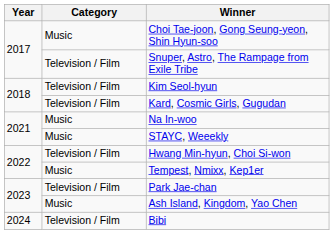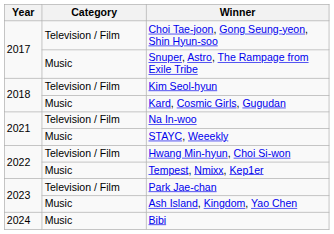Choi Tae-joon, Gong Seung-yeon, Shin Hyun-soo | Category: Music -> Television / Film
Snuper, Astro, The Rampage from Exile Tribe | Category: Television / Film -> Music
Kard, Cosmic Girls, Gugudan | Category: Television / Film -> Music
Na In-woo | Category: Music -> Television / Film
Bibi | Category: Television / Film -> Music
